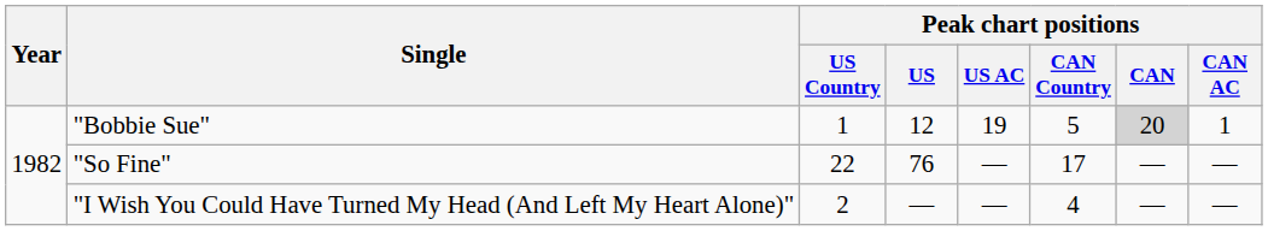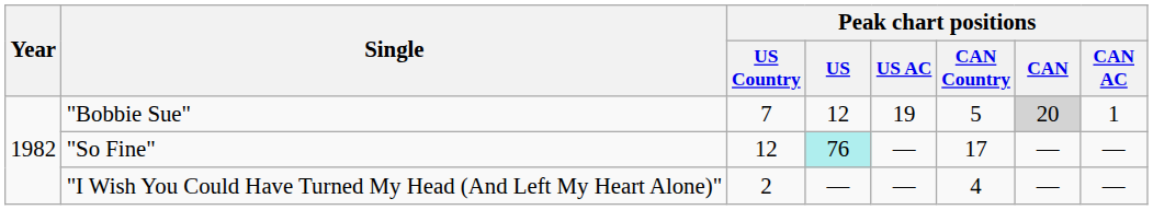"Bobbie Sue" | Peak chart positions / US Country: 1 -> 7
"So Fine" | Peak chart positions / US Country: 22 -> 12
"So Fine" | Peak chart positions / US: no background -> paleturquoise background
